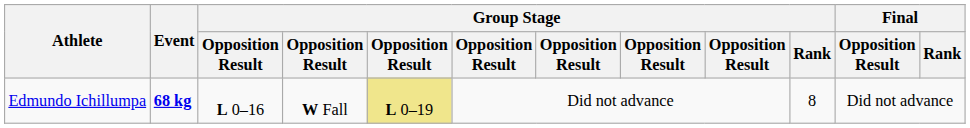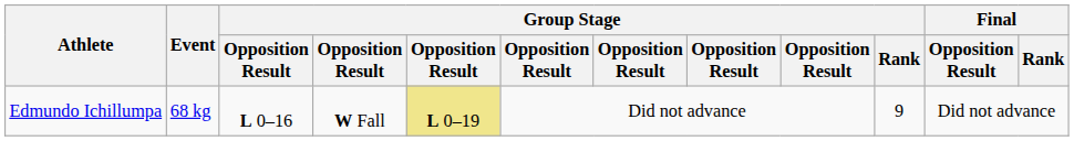Edmundo Ichillumpa | Event: bold -> normal
Edmundo Ichillumpa | Group Stage / Rank: 8 -> 9
